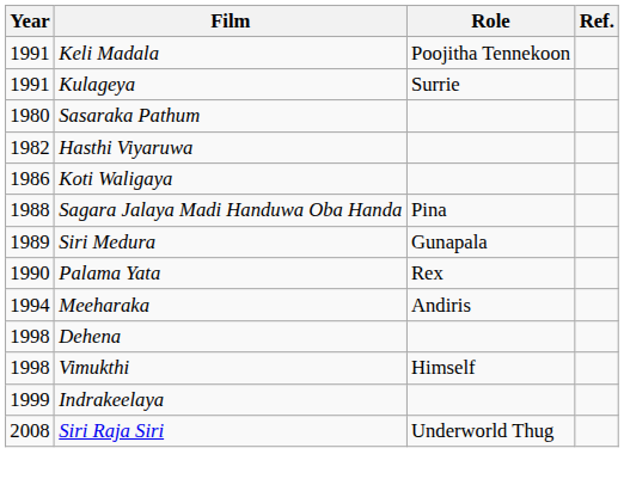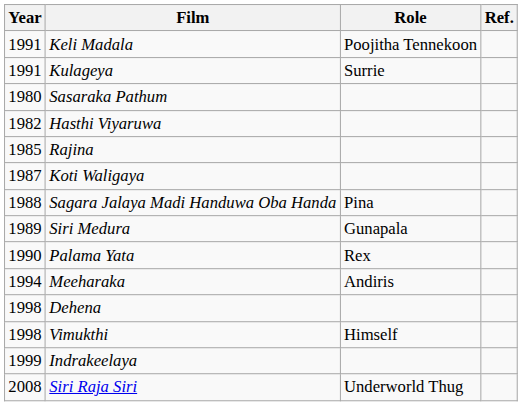+ row: 1985 | Rajina
Koti Waligaya | Year: 1986 -> 1987
